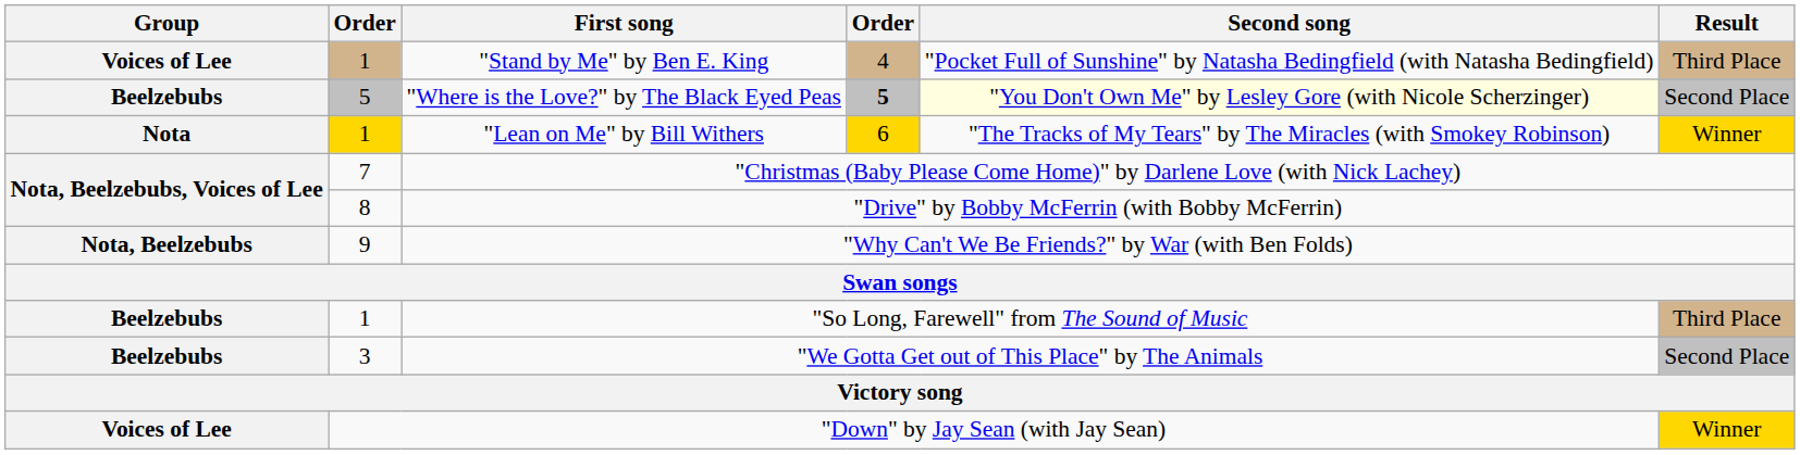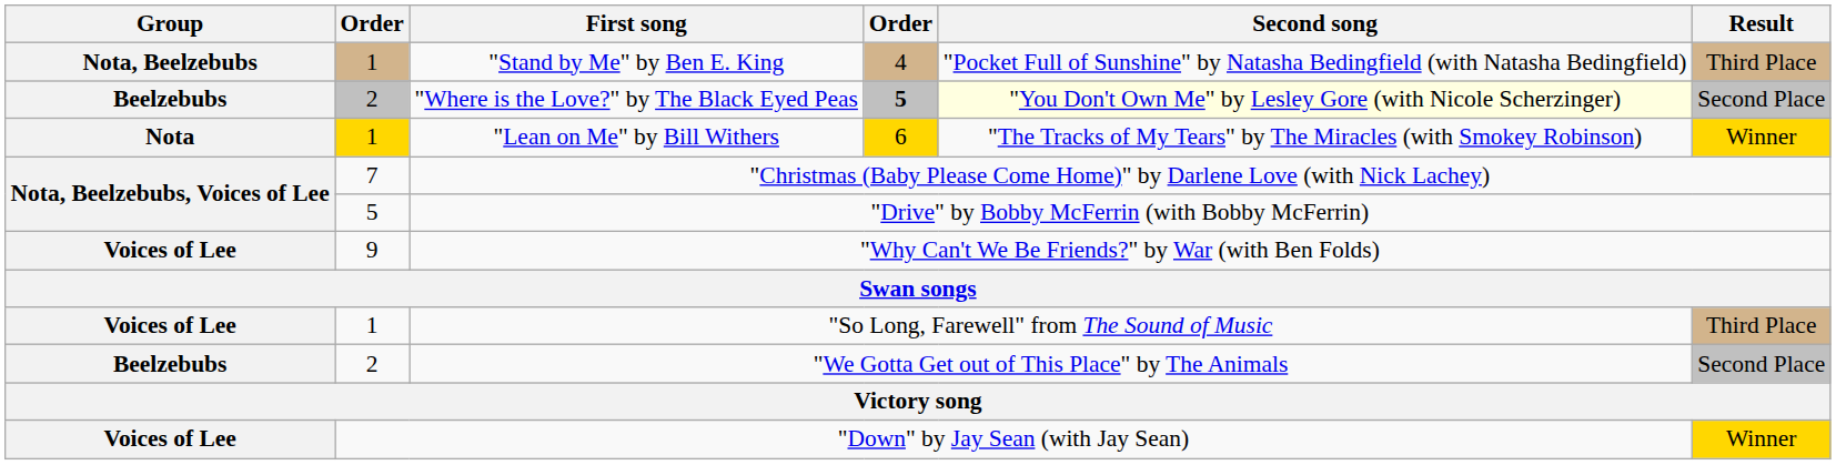"Stand by Me" by Ben E. King | Group: Voices of Lee -> Nota, Beelzebubs
"Where is the Love?" by The Black Eyed Peas | column 2: 5 -> 2
"Drive" by Bobby McFerrin (with Bobby McFerrin) | column 2: 8 -> 5
"Why Can't We Be Friends?" by War (with Ben Folds) | Group: Nota, Beelzebubs -> Voices of Lee
"So Long, Farewell" from The Sound of Music | Group: Beelzebubs -> Voices of Lee
"We Gotta Get out of This Place" by The Animals | column 2: 3 -> 2
